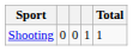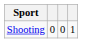- column: Total | 1
